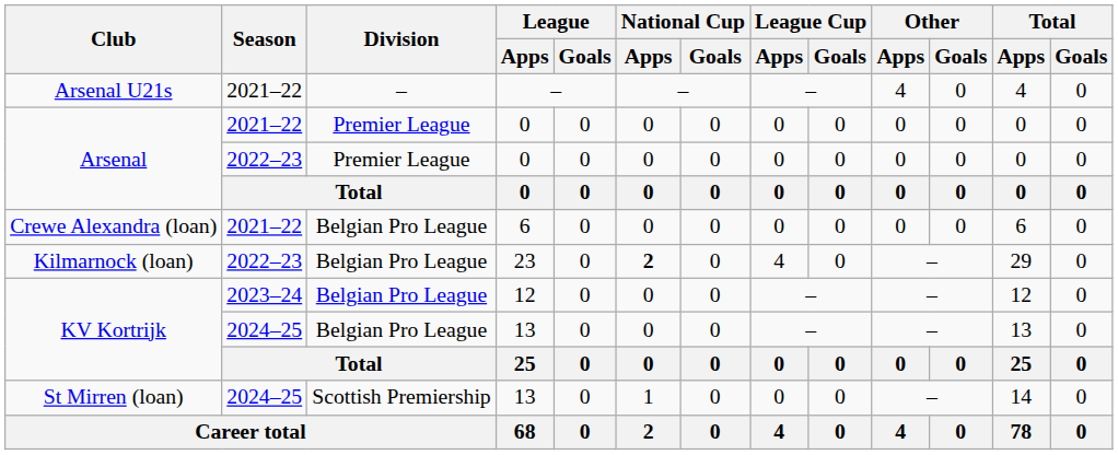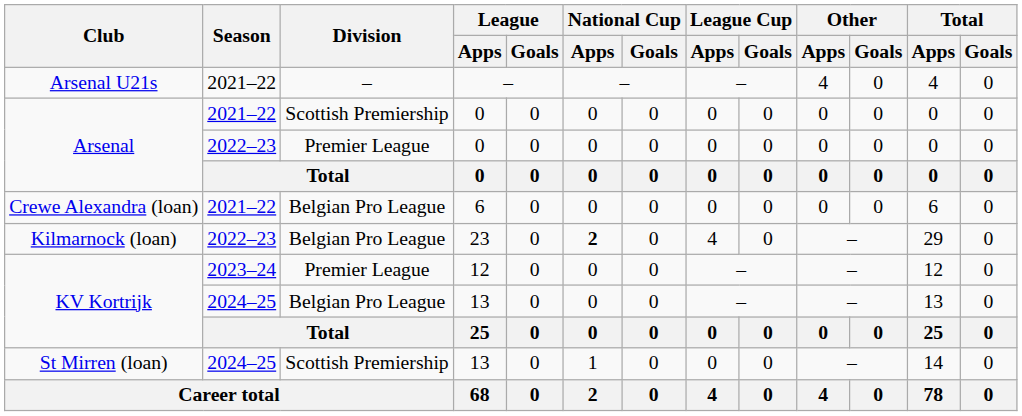Arsenal / 2021–22 | Division: Premier League -> Scottish Premiership
KV Kortrijk / 2023–24 | Division: Belgian Pro League -> Premier League
